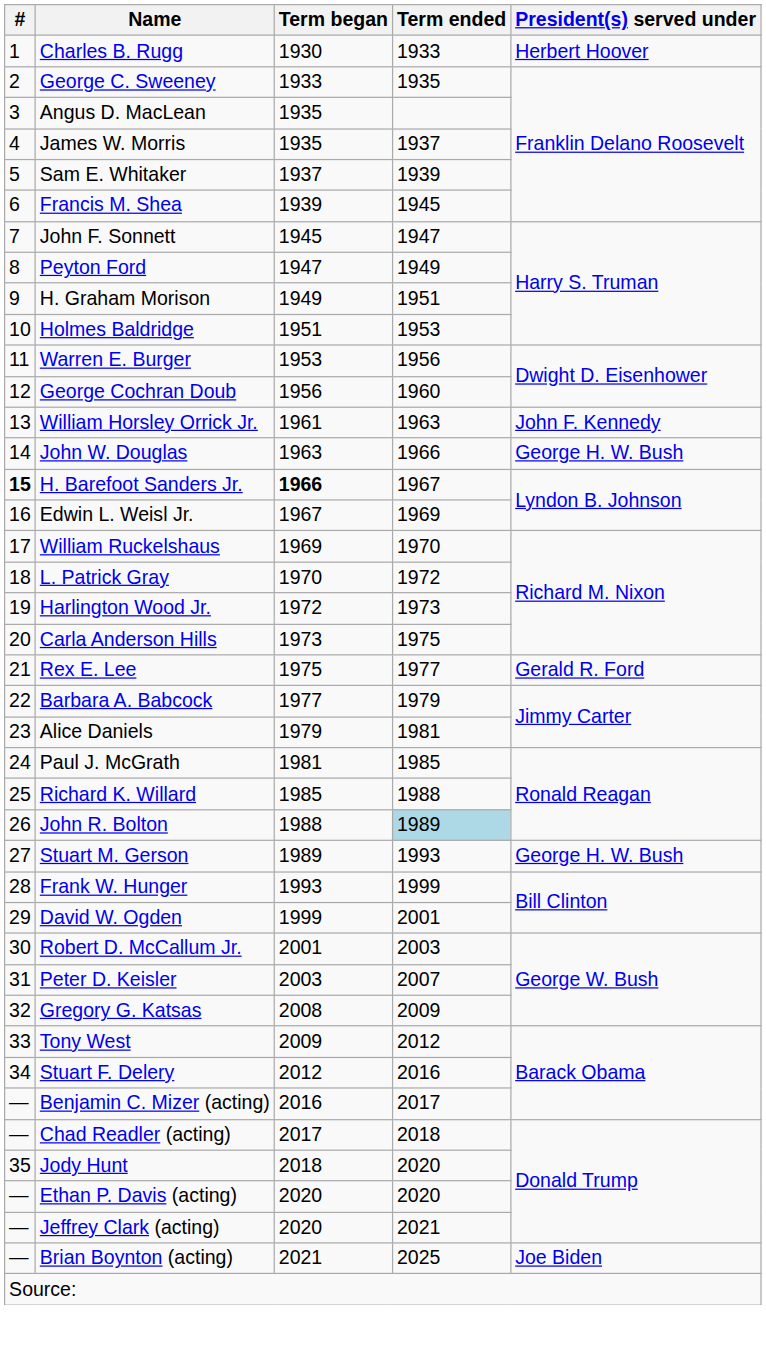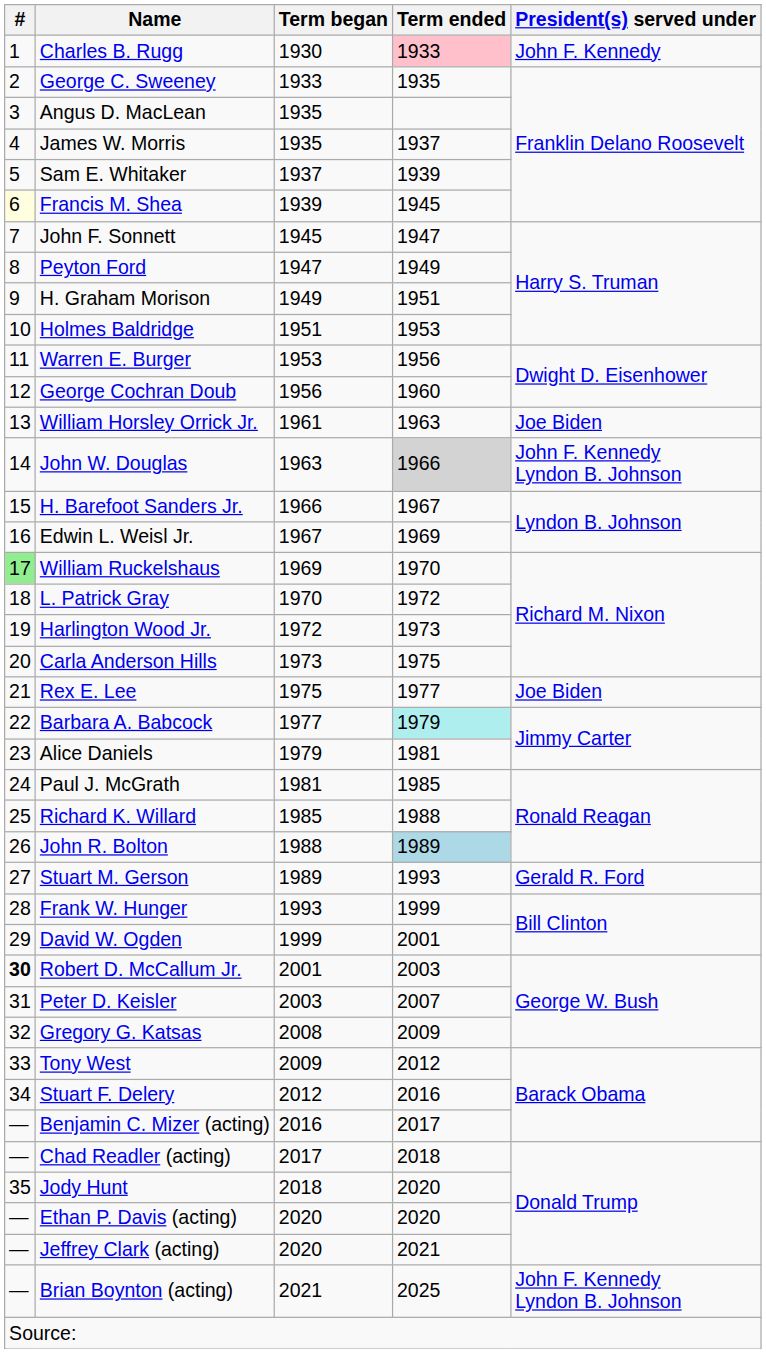Charles B. Rugg | Term ended: no background -> pink background
Charles B. Rugg | President(s) served under: Herbert Hoover -> John F. Kennedy
Francis M. Shea | #: no background -> lightyellow background
William Horsley Orrick Jr. | President(s) served under: John F. Kennedy -> Joe Biden
John W. Douglas | Term ended: no background -> lightgrey background
John W. Douglas | President(s) served under: George H. W. Bush -> John F. Kennedy Lyndon B. Johnson
H. Barefoot Sanders Jr. | #: bold -> normal
H. Barefoot Sanders Jr. | Term began: bold -> normal
William Ruckelshaus | #: no background -> lightgreen background
Rex E. Lee | President(s) served under: Gerald R. Ford -> Joe Biden
Barbara A. Babcock | Term ended: no background -> paleturquoise background
Stuart M. Gerson | President(s) served under: George H. W. Bush -> Gerald R. Ford
Robert D. McCallum Jr. | #: normal -> bold
Brian Boynton (acting) | President(s) served under: Joe Biden -> John F. Kennedy Lyndon B. Johnson
